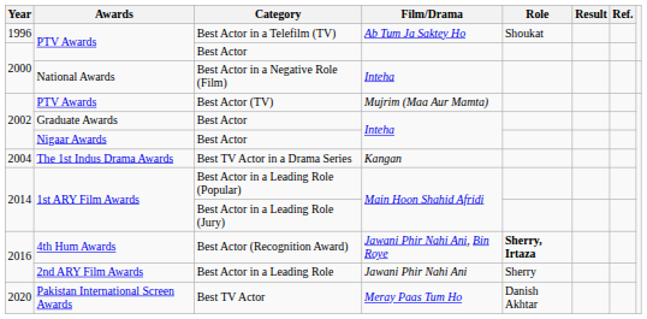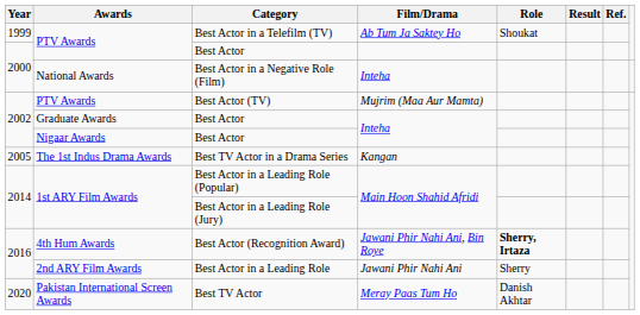Best Actor in a Telefilm (TV) | Year: 1996 -> 1999
Best TV Actor in a Drama Series | Year: 2004 -> 2005
